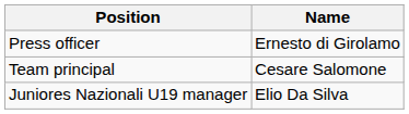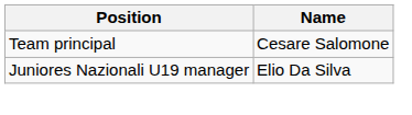- row: Press officer | Ernesto di Girolamo
